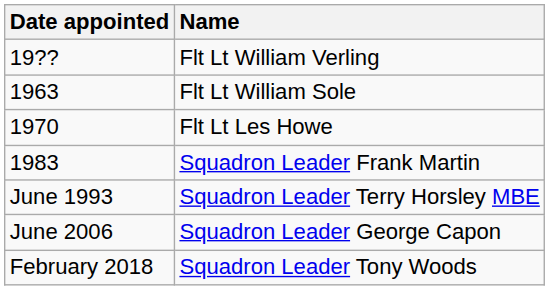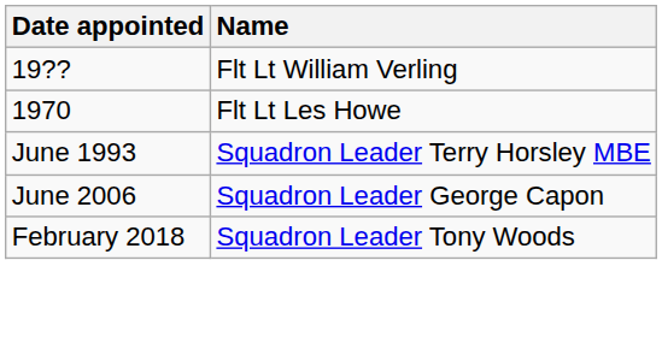- row: 1963 | Flt Lt William Sole
- row: 1983 | Squadron Leader Frank Martin
